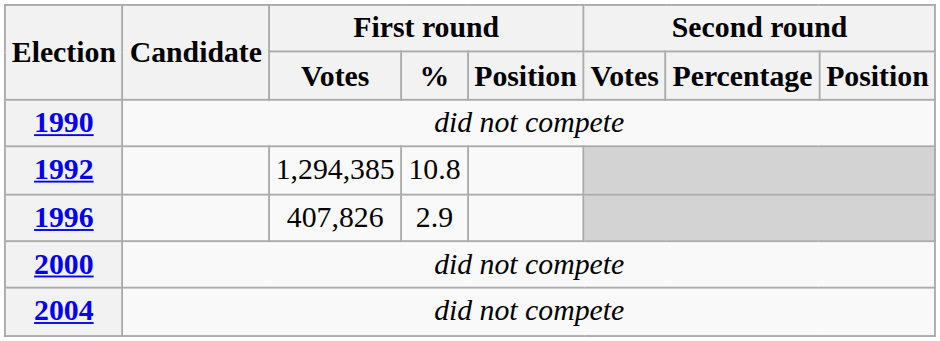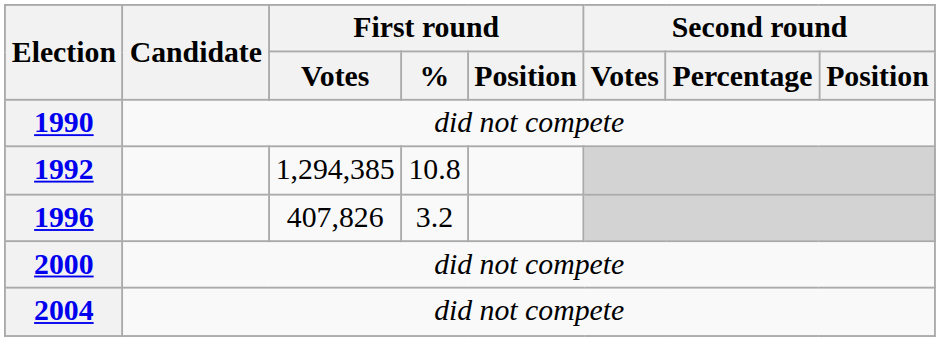1996 | First round / %: 2.9 -> 3.2
